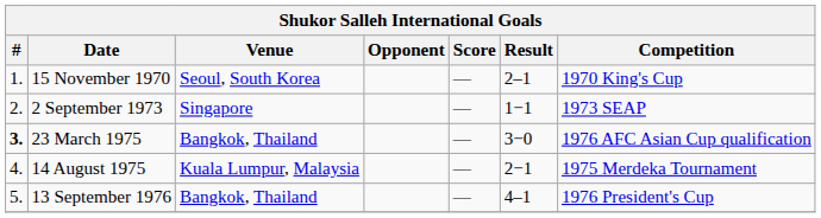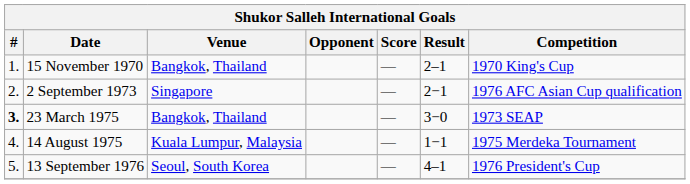15 November 1970 | Venue: Seoul, South Korea -> Bangkok, Thailand
2 September 1973 | Result: 1−1 -> 2−1
2 September 1973 | Competition: 1973 SEAP -> 1976 AFC Asian Cup qualification
23 March 1975 | Competition: 1976 AFC Asian Cup qualification -> 1973 SEAP
14 August 1975 | Result: 2−1 -> 1−1
13 September 1976 | Venue: Bangkok, Thailand -> Seoul, South Korea
